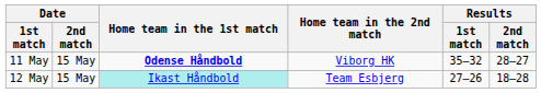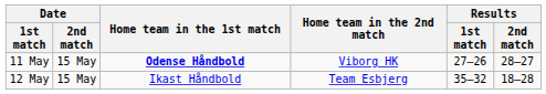11 May | Results / 1st match: 35–32 -> 27–26
12 May | Home team in the 1st match: paleturquoise background -> no background
12 May | Results / 1st match: 27–26 -> 35–32
